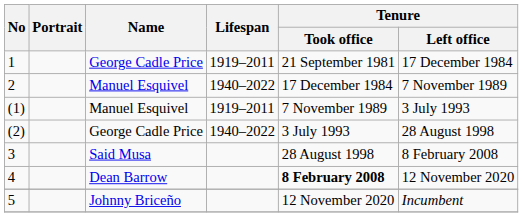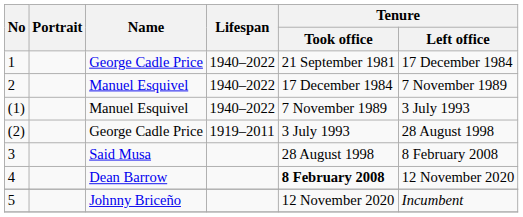1 | Lifespan: 1919–2011 -> 1940–2022
(1) | Lifespan: 1919–2011 -> 1940–2022
(2) | Lifespan: 1940–2022 -> 1919–2011
